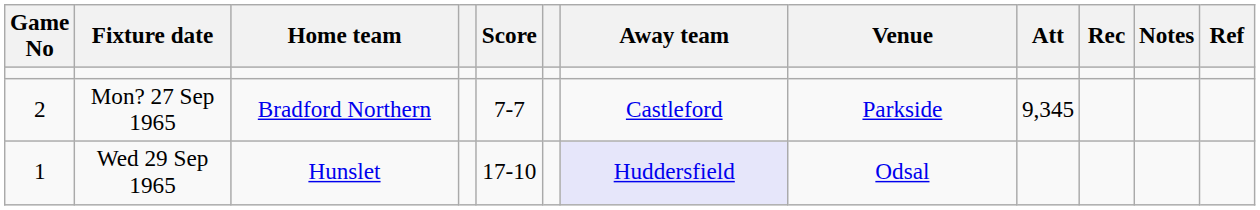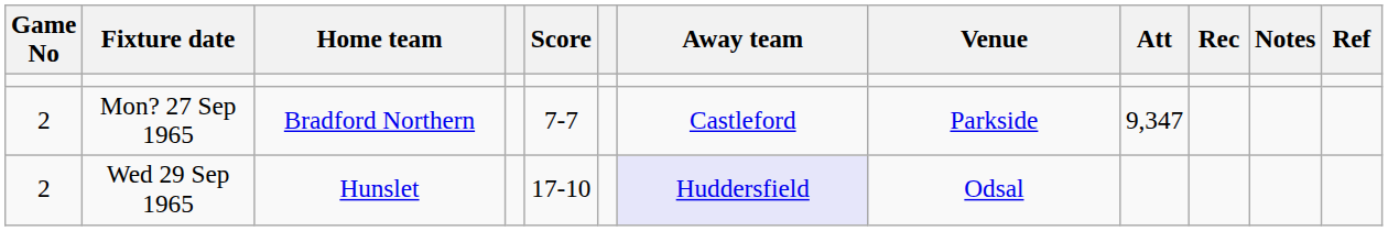Mon? 27 Sep 1965 | Att: 9,345 -> 9,347
Wed 29 Sep 1965 | Game No: 1 -> 2
